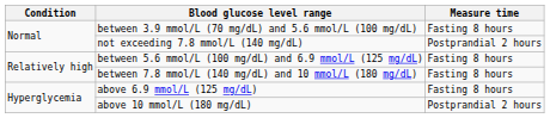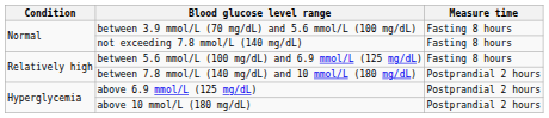not exceeding 7.8 mmol/L (140 mg/dL) | Measure time: Postprandial 2 hours -> Fasting 8 hours
between 7.8 mmol/L (140 mg/dL) and 10 mmol/L (180 mg/dL) | Measure time: Fasting 8 hours -> Postprandial 2 hours
above 6.9 mmol/L (125 mg/dL) | Measure time: Fasting 8 hours -> Postprandial 2 hours
